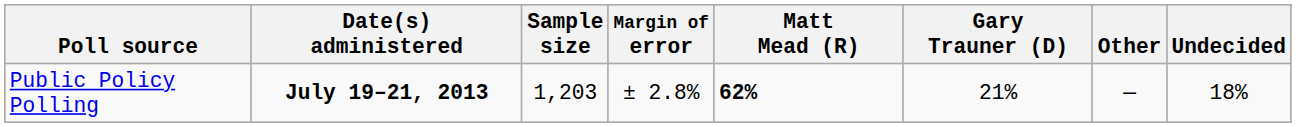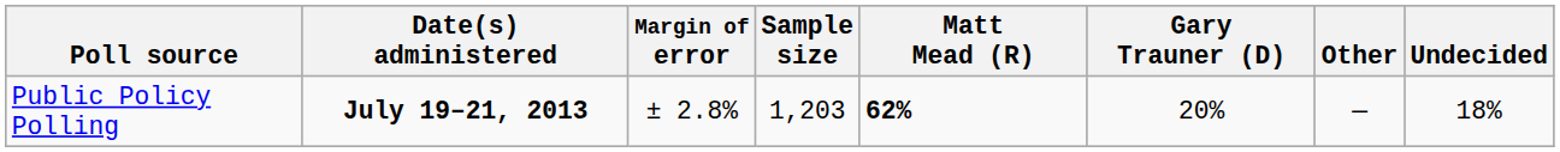columns swapped: Sample size <-> Margin of error
Public Policy Polling | Gary Trauner (D): 21% -> 20%
